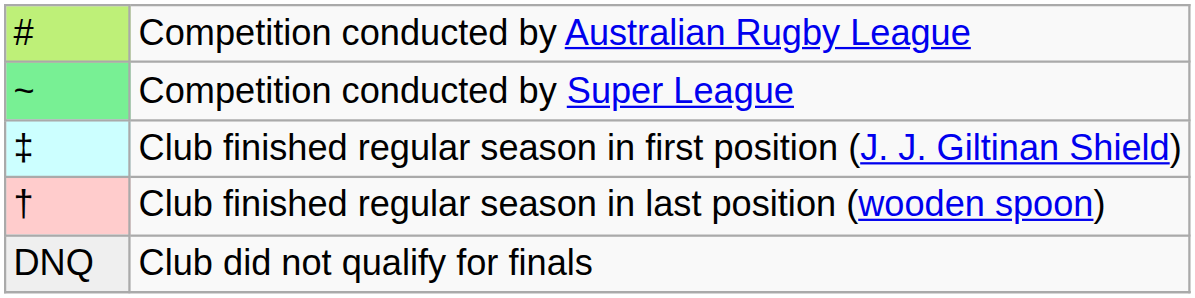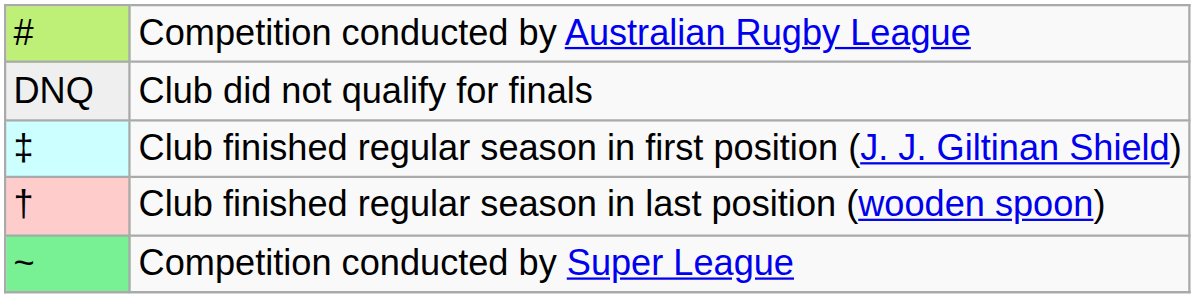rows swapped: Competition conducted by Super League <-> Club did not qualify for finals
